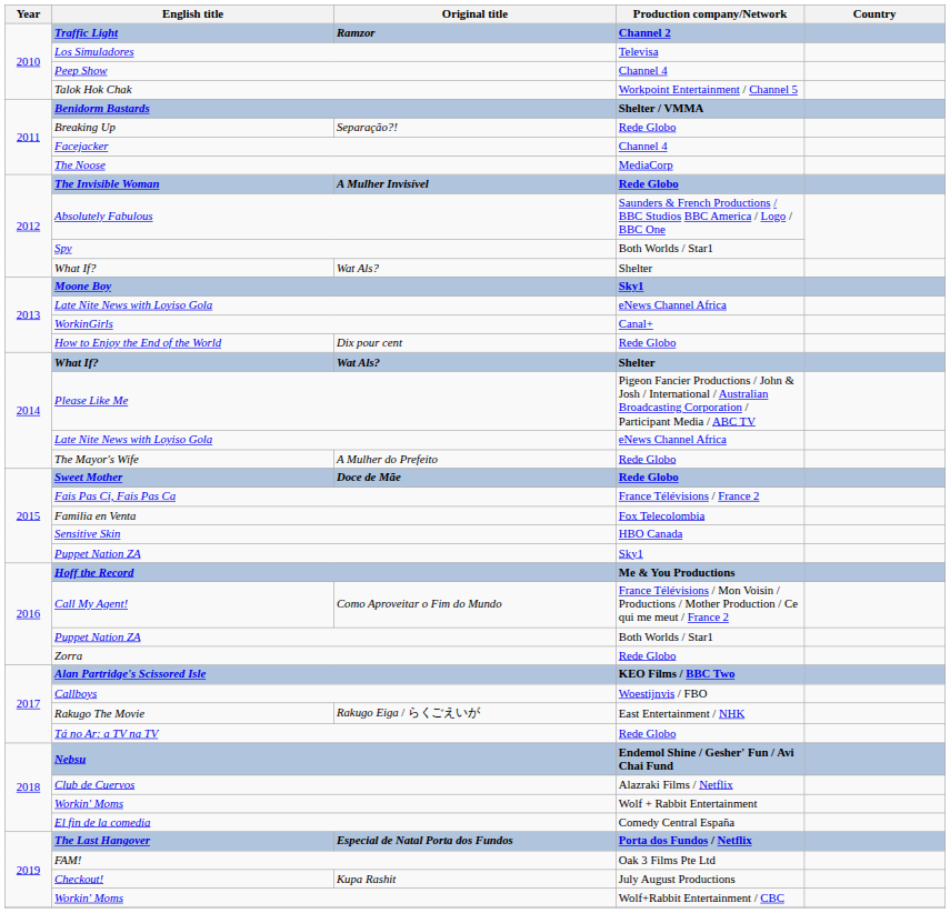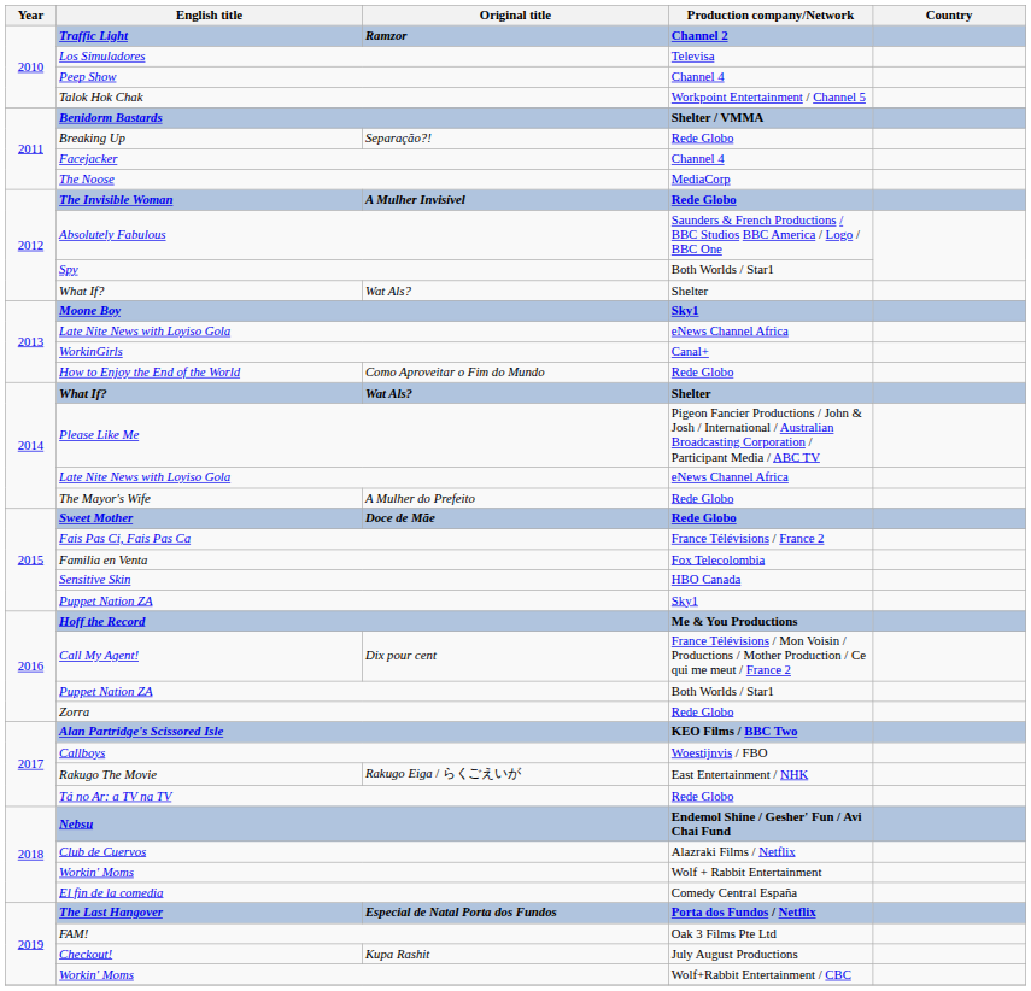How to Enjoy the End of the World | Original title: Dix pour cent -> Como Aproveitar o Fim do Mundo
Call My Agent! | Original title: Como Aproveitar o Fim do Mundo -> Dix pour cent
